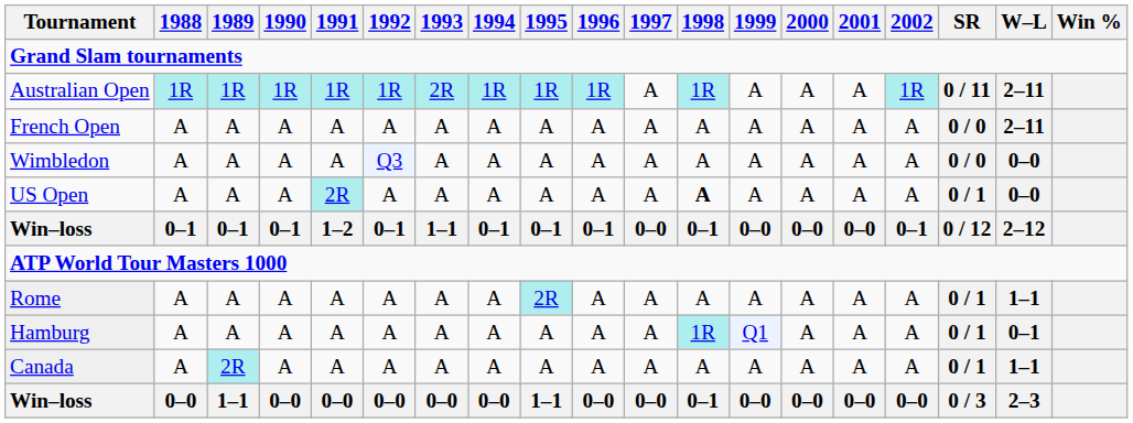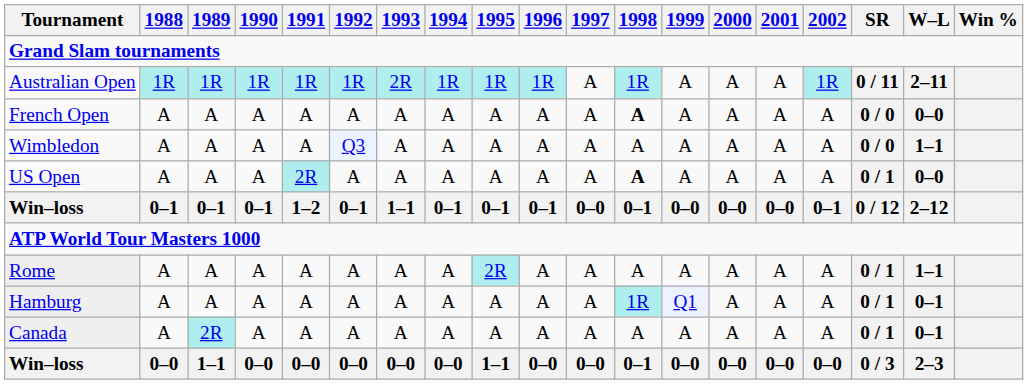French Open | 1998: normal -> bold
French Open | W–L: 2–11 -> 0–0
Wimbledon | W–L: 0–0 -> 1–1
Canada | W–L: 1–1 -> 0–1
